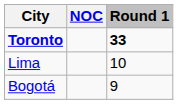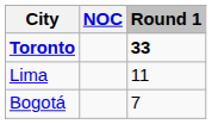Lima | Round 1: 10 -> 11
Bogotá | Round 1: 9 -> 7
